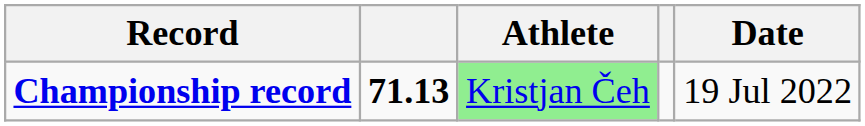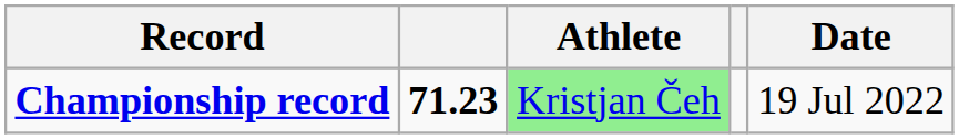Championship record | column 2: 71.13 -> 71.23
